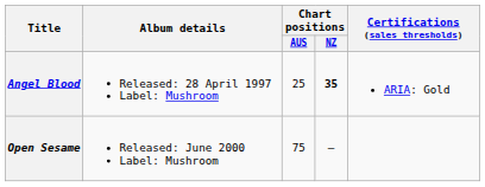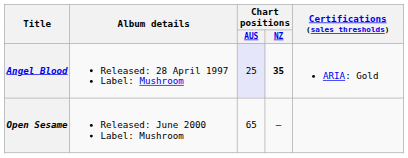Angel Blood | Chart positions / AUS: no background -> lavender background
Open Sesame | Chart positions / AUS: 75 -> 65
